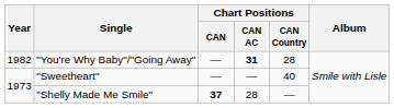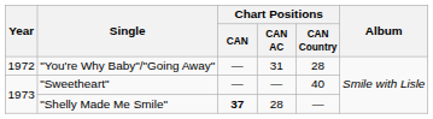"You're Why Baby"/"Going Away" | Year: 1982 -> 1972
"You're Why Baby"/"Going Away" | Chart Positions / CAN AC: bold -> normal
